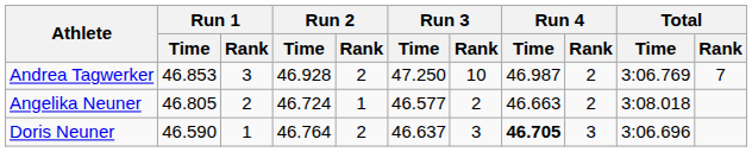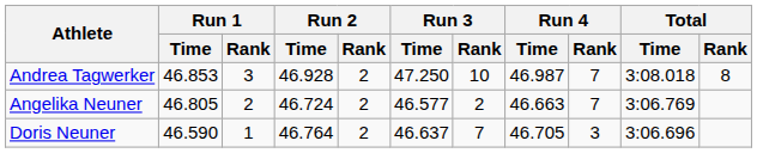Andrea Tagwerker | Run 4 / Rank: 2 -> 7
Andrea Tagwerker | Total / Time: 3:06.769 -> 3:08.018
Andrea Tagwerker | Total / Rank: 7 -> 8
Angelika Neuner | Run 2 / Rank: 1 -> 2
Angelika Neuner | Run 4 / Rank: 2 -> 7
Angelika Neuner | Total / Time: 3:08.018 -> 3:06.769
Doris Neuner | Run 3 / Rank: 3 -> 7
Doris Neuner | Run 4 / Time: bold -> normal
